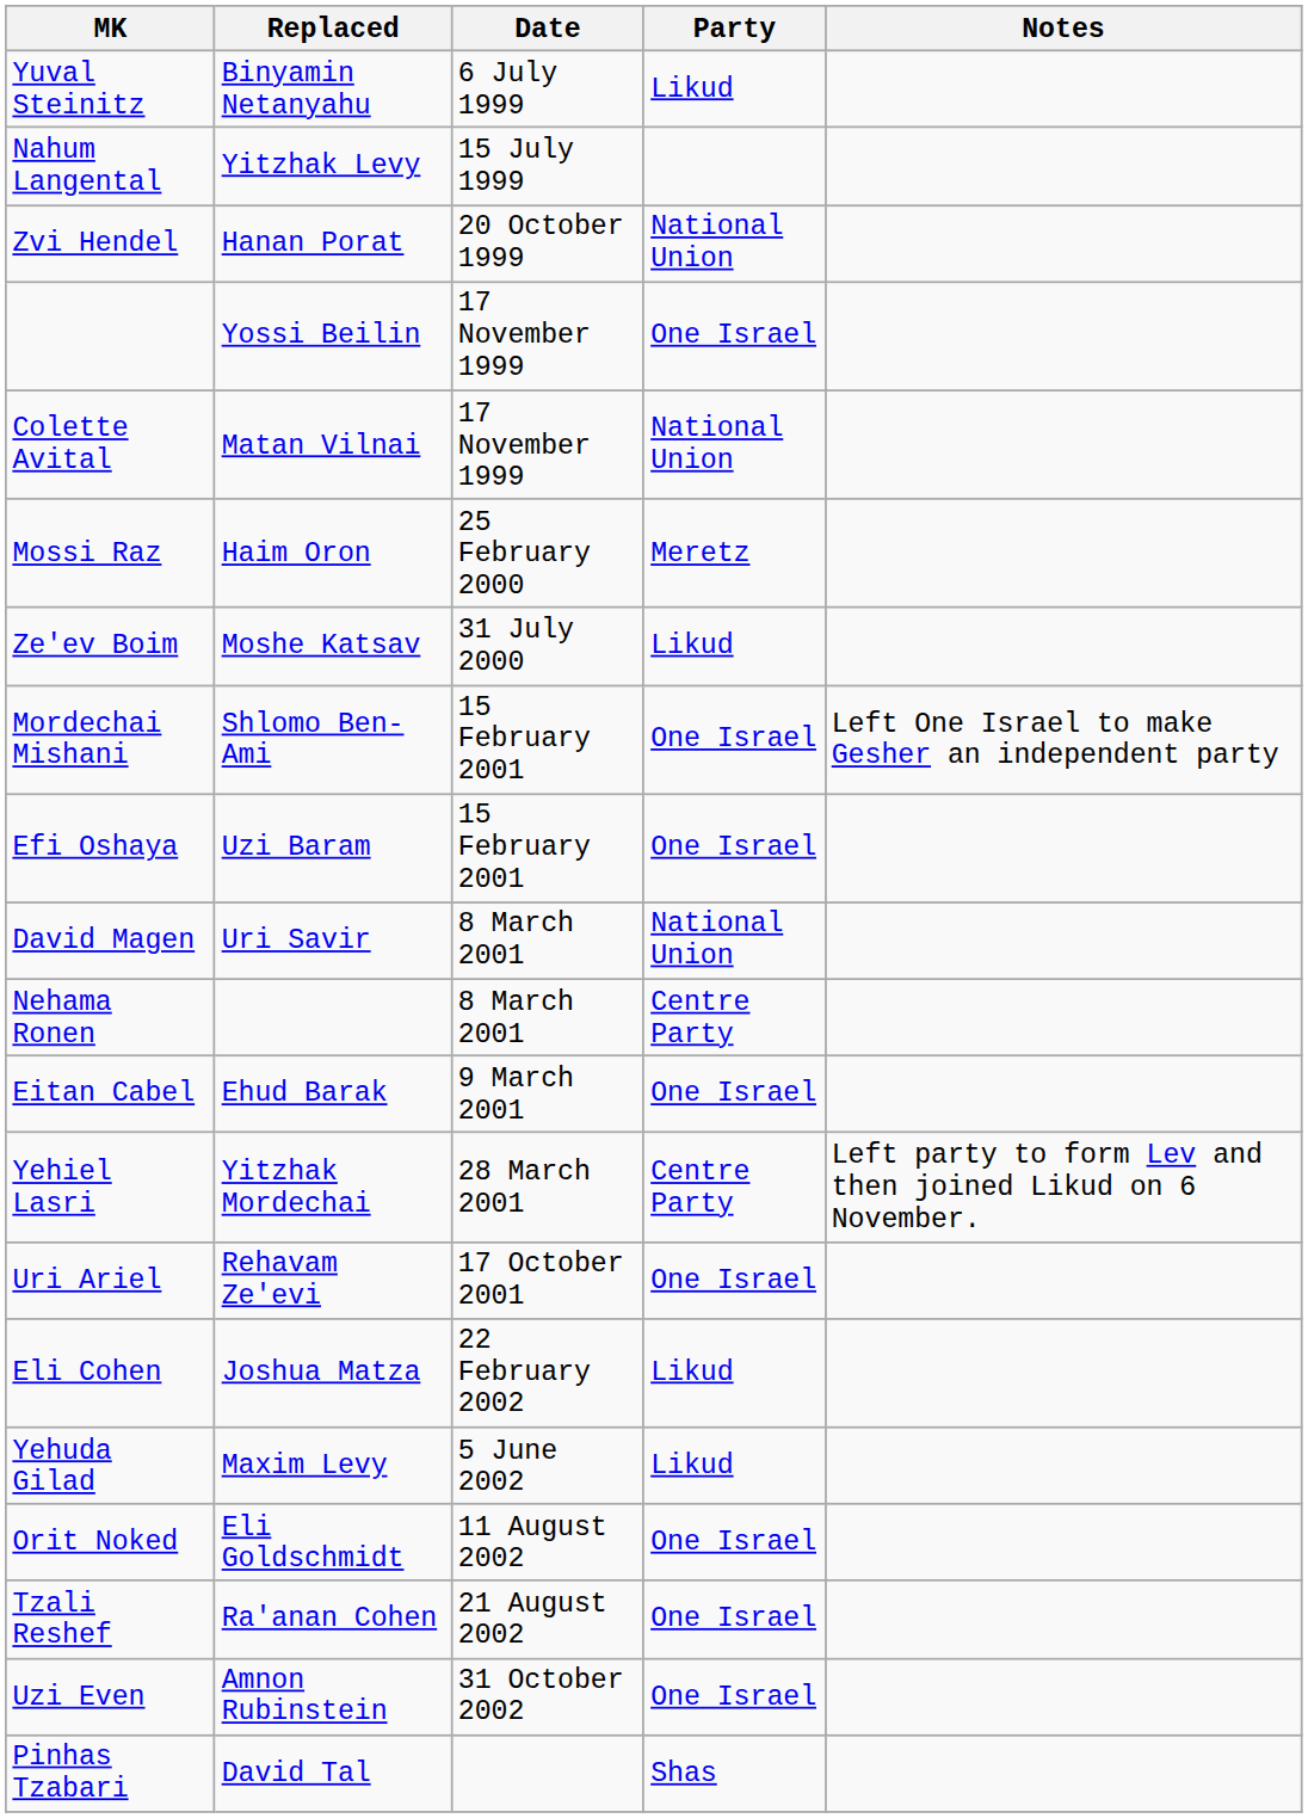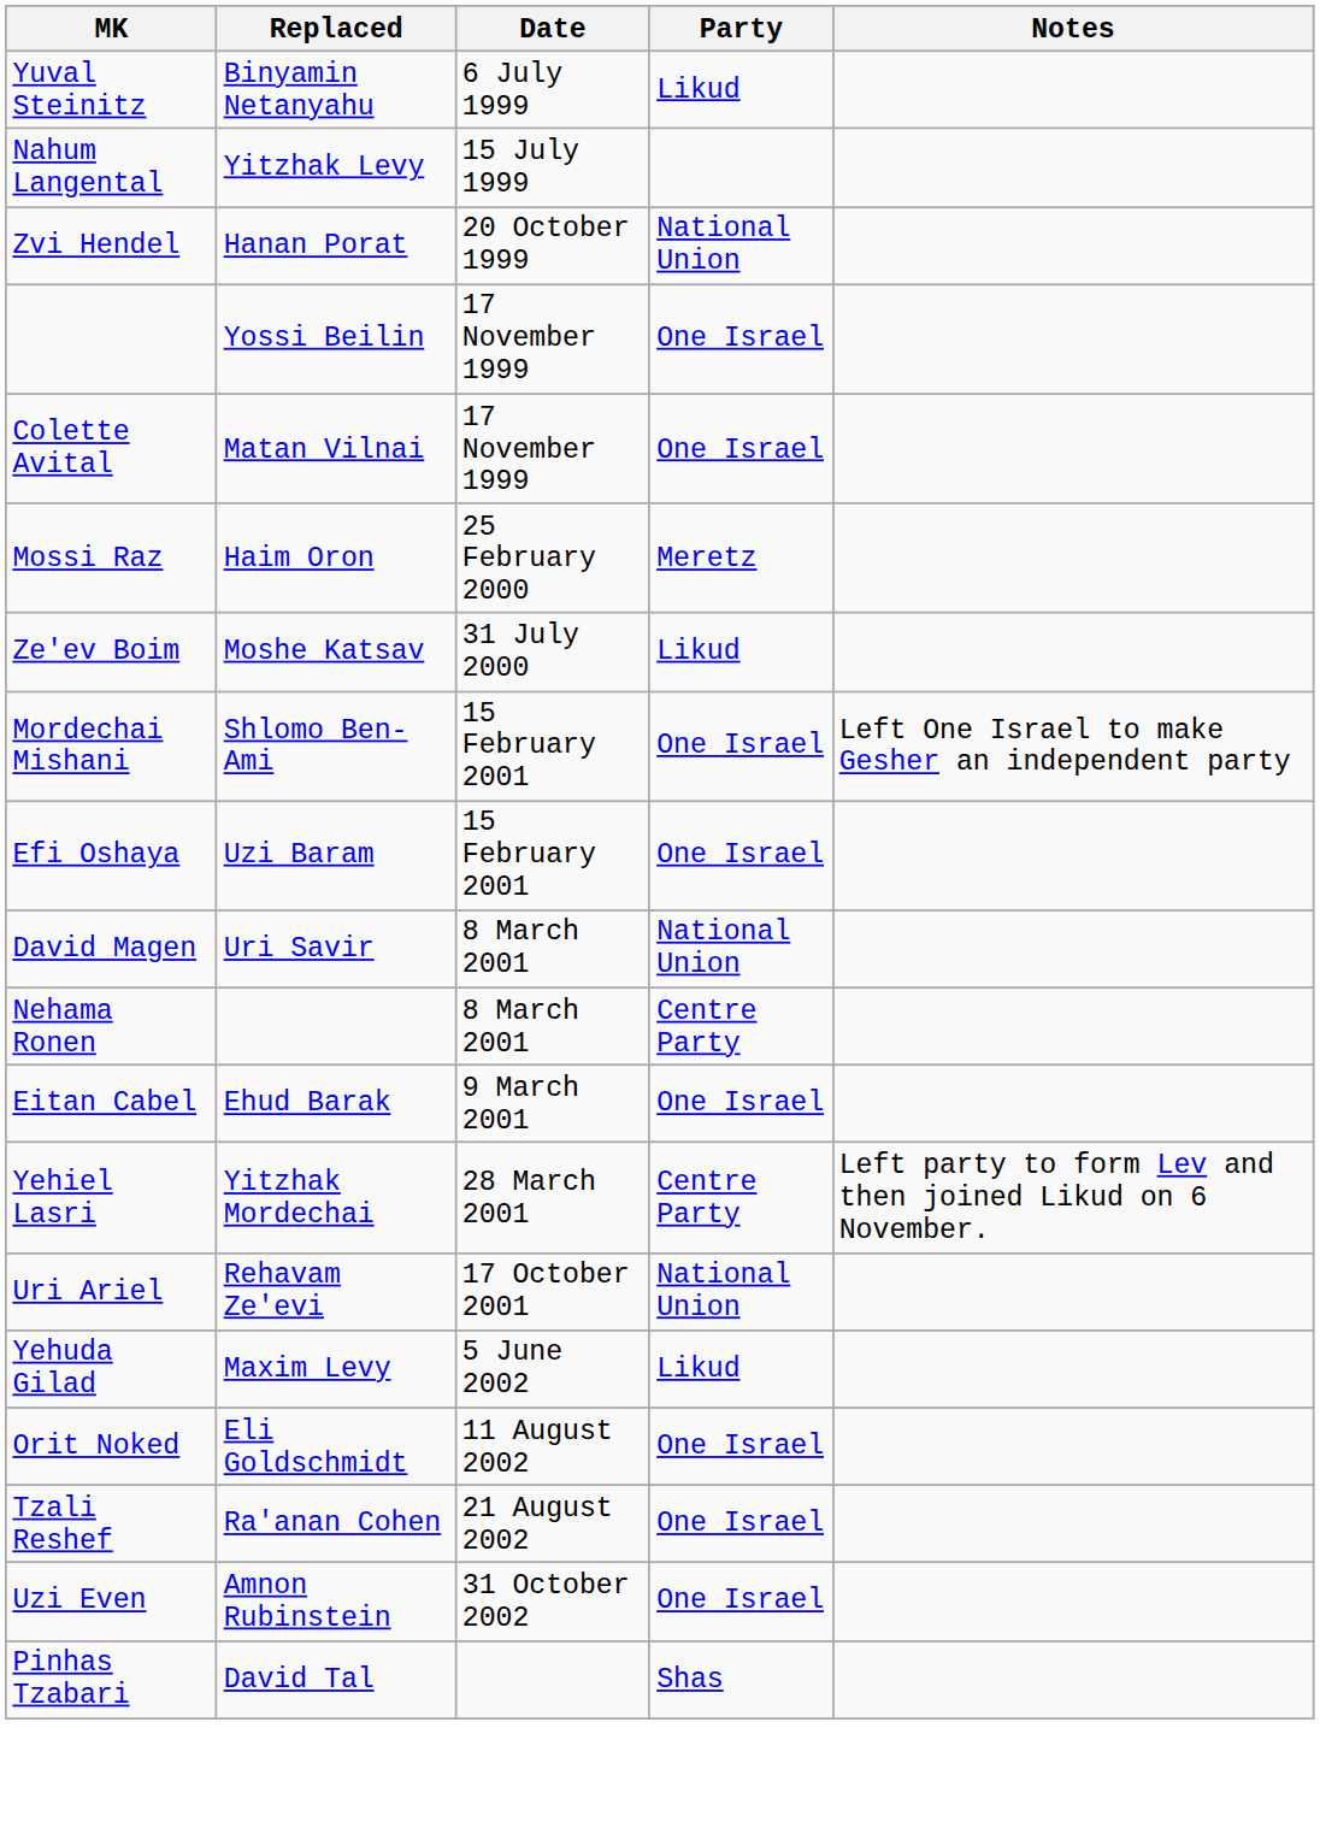Colette Avital | Party: National Union -> One Israel
Uri Ariel | Party: One Israel -> National Union
- row: Eli Cohen | Joshua Matza | 22 February 2002 | Likud
